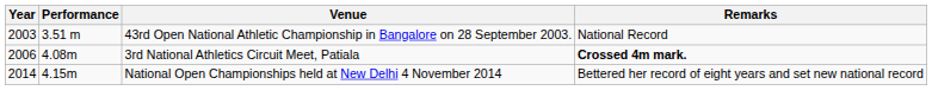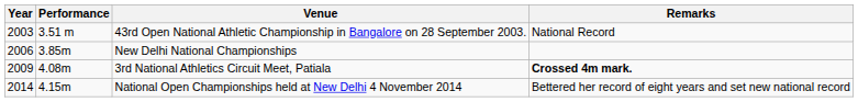+ row: 2006 | 3.85m | New Delhi National Championships
3rd National Athletics Circuit Meet, Patiala | Year: 2006 -> 2009
